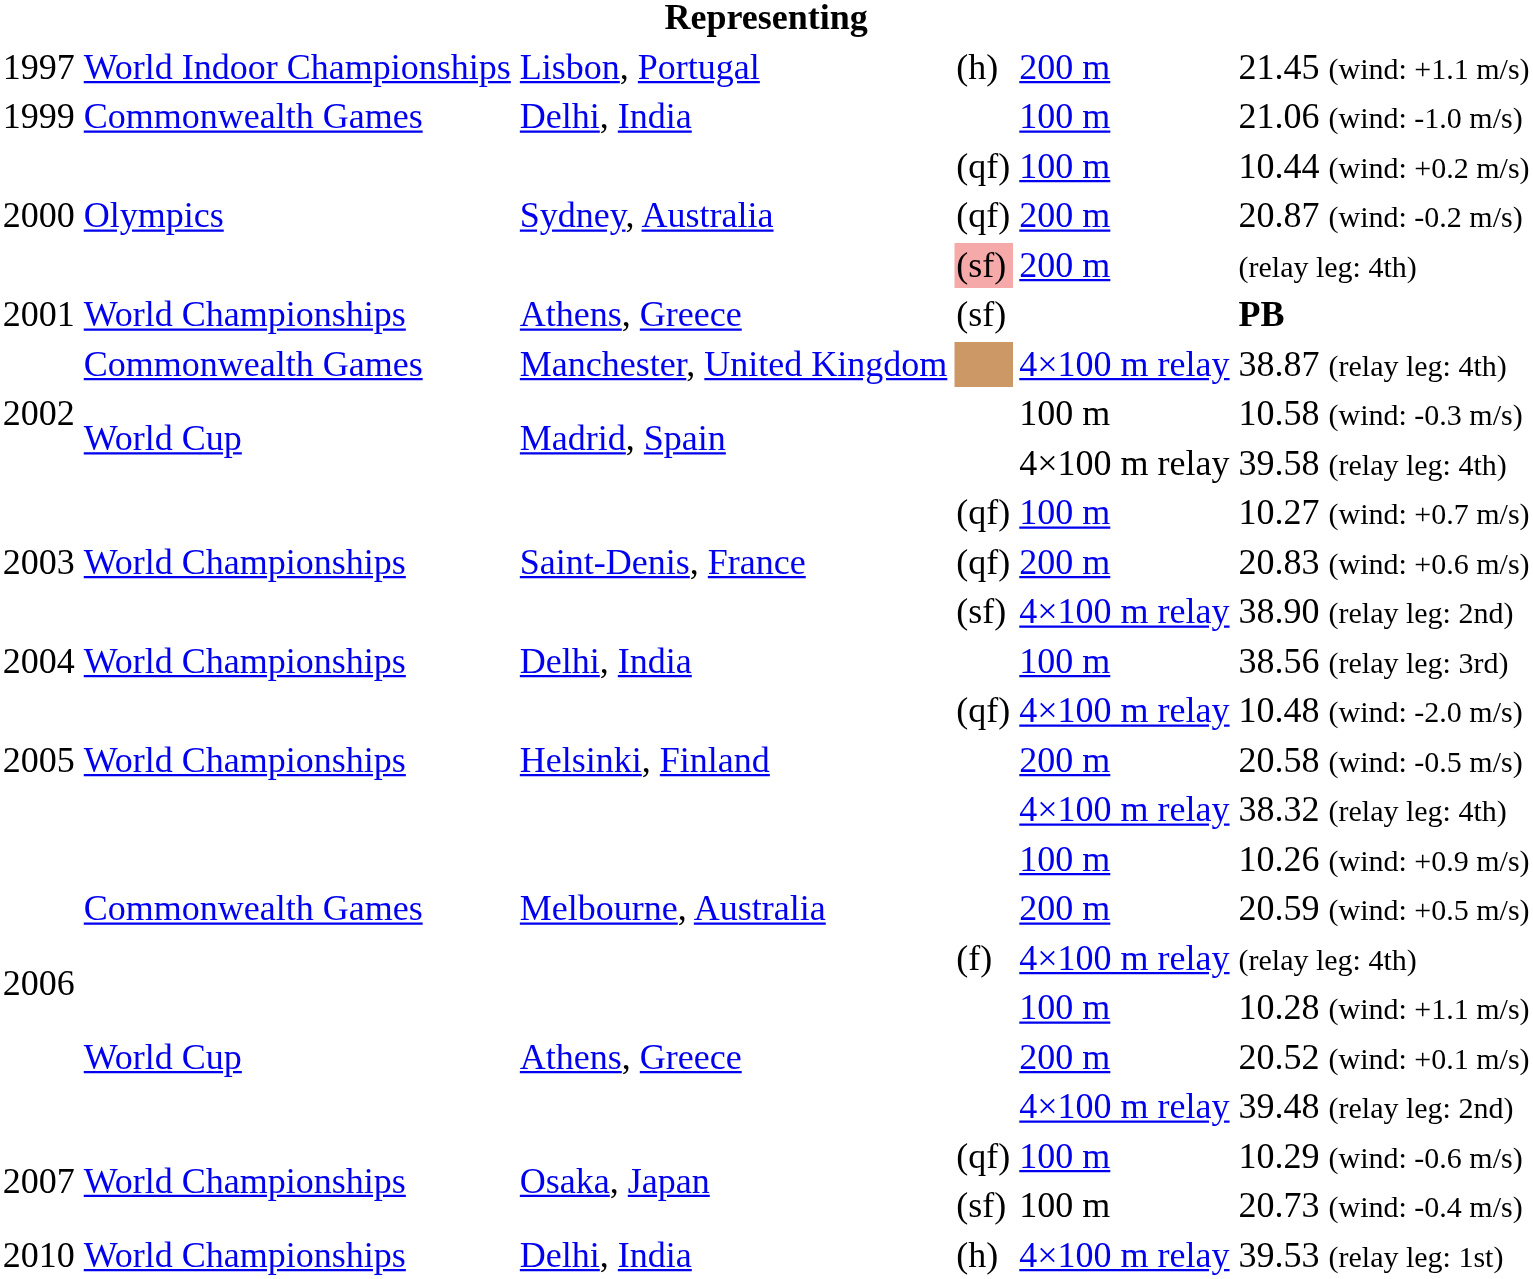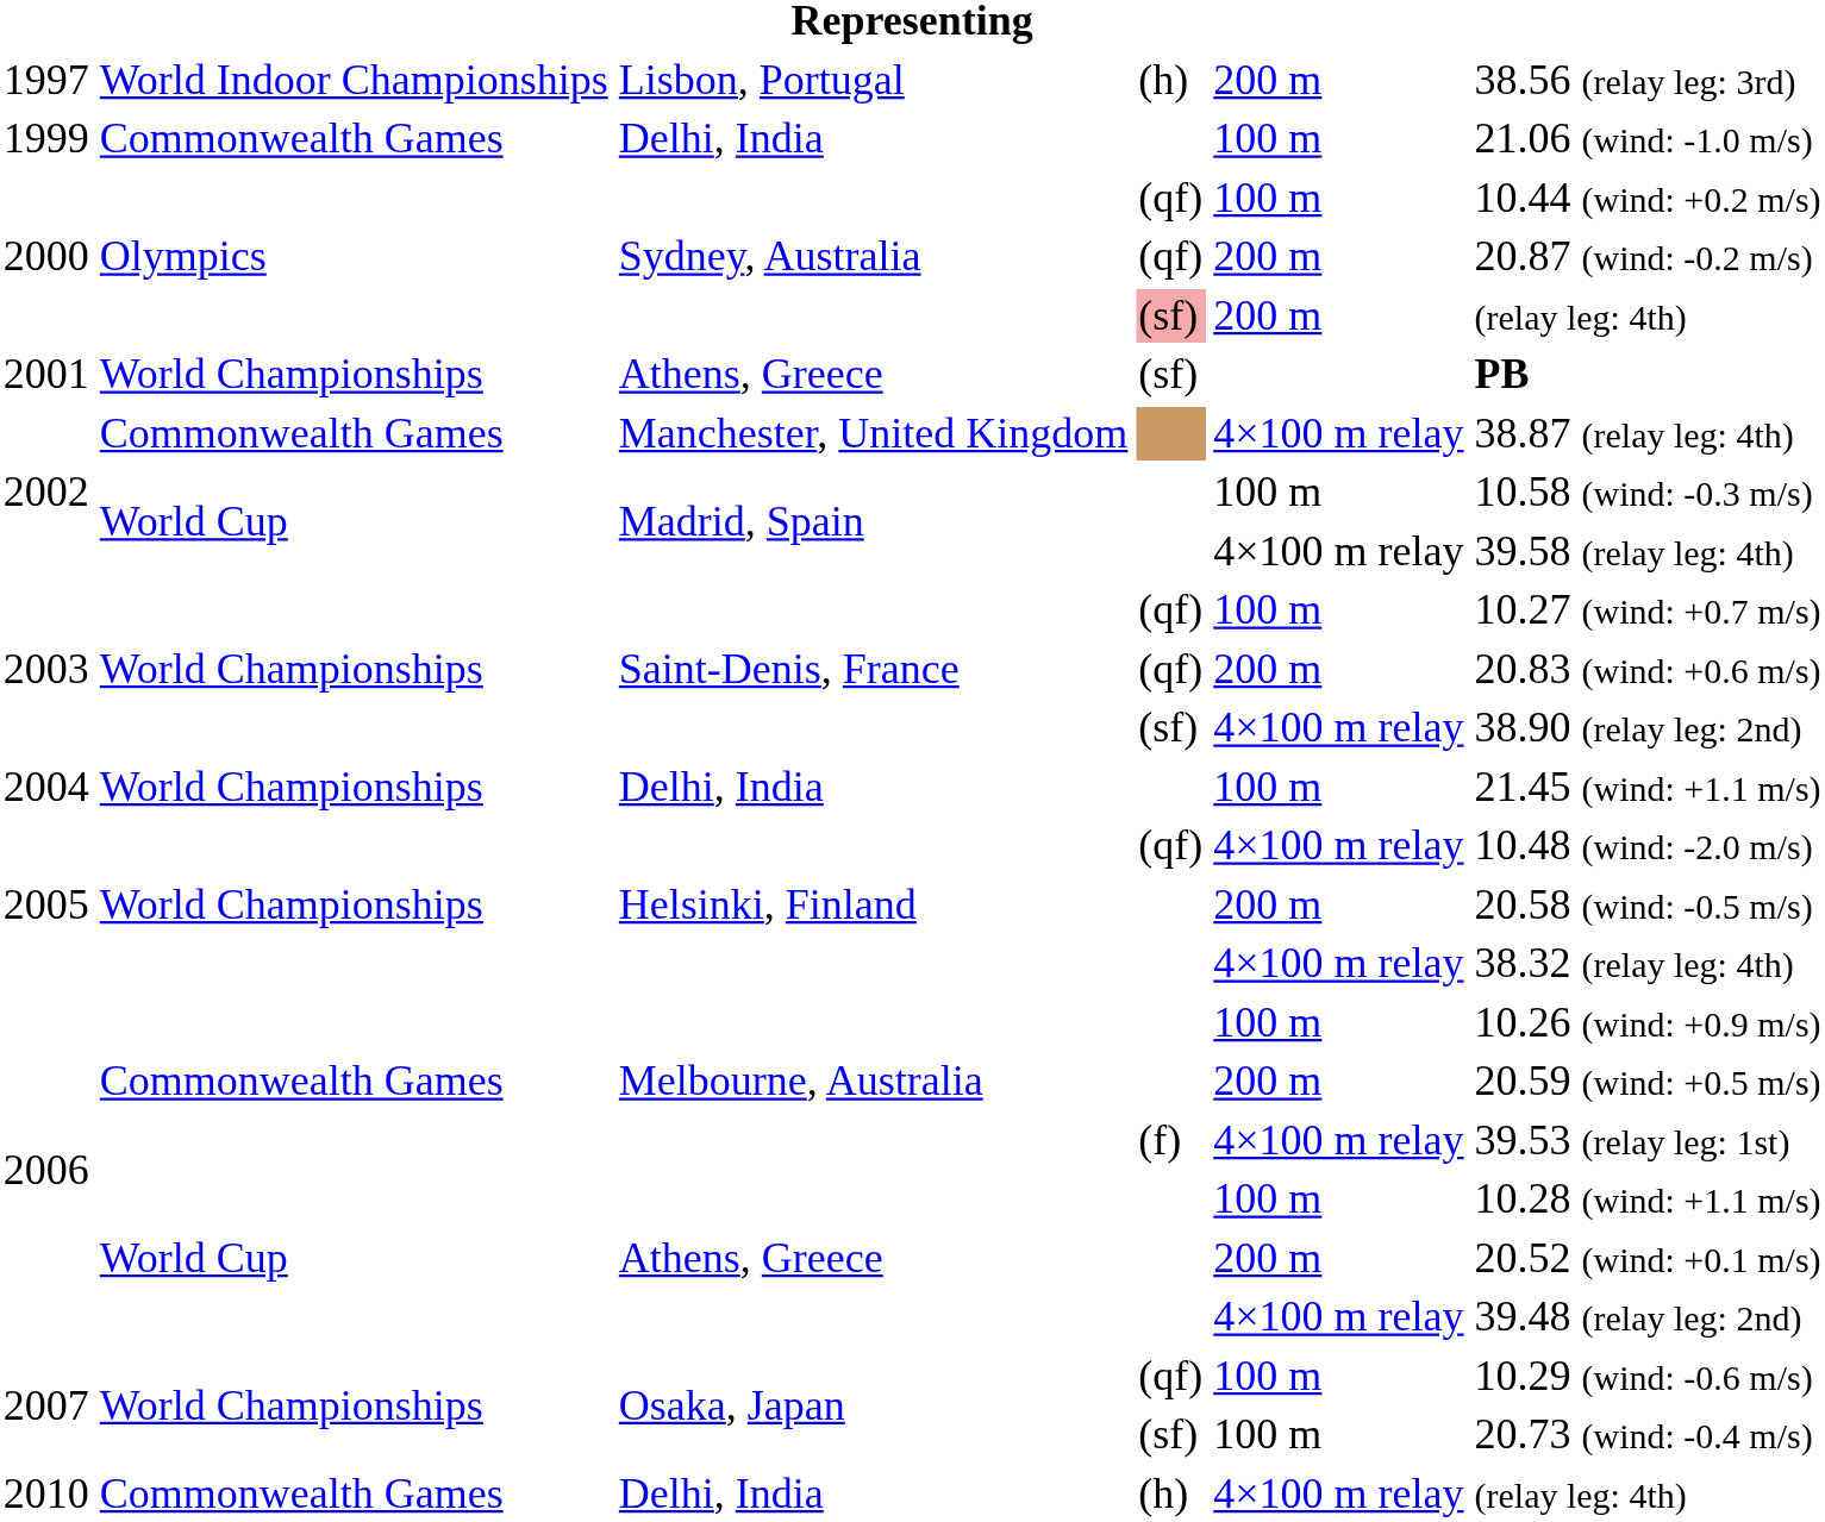1997 | column 6: 21.45 (wind: +1.1 m/s) -> 38.56 (relay leg: 3rd)
2004 | column 6: 38.56 (relay leg: 3rd) -> 21.45 (wind: +1.1 m/s)
2006 / (f) | column 6: (relay leg: 4th) -> 39.53 (relay leg: 1st)
2010 | column 2: World Championships -> Commonwealth Games
2010 | column 6: 39.53 (relay leg: 1st) -> (relay leg: 4th)
